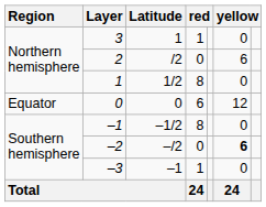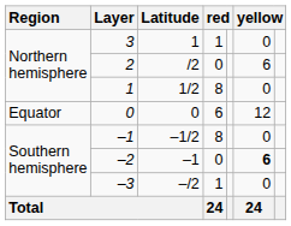–2 | Latitude: –/2 -> –1
–3 | Latitude: –1 -> –/2
